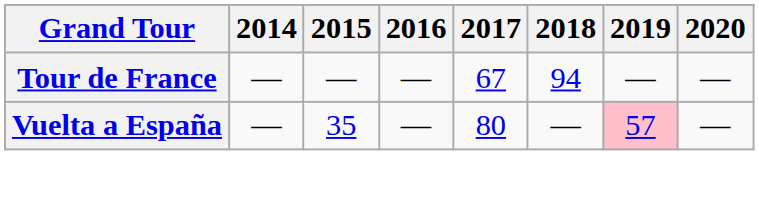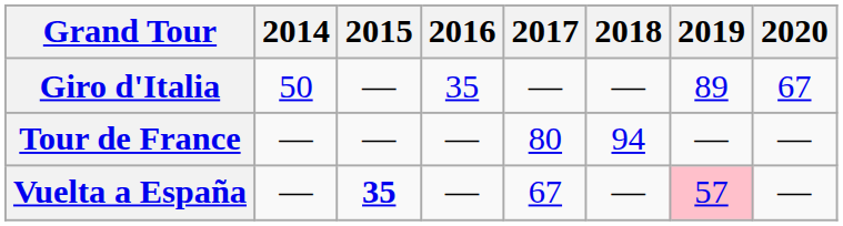+ row: Giro d'Italia | 50 | — | 35 | — | — | 89 | 67
Tour de France | 2017: 67 -> 80
Vuelta a España | 2015: normal -> bold
Vuelta a España | 2017: 80 -> 67
